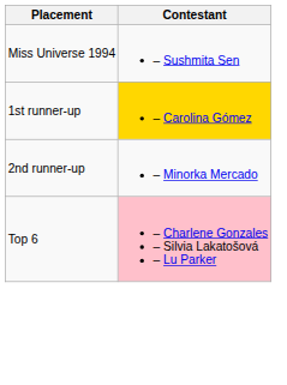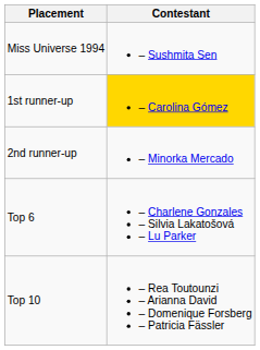Top 6 | Contestant: pink background -> no background
+ row: Top 10 | – Rea Toutounzi – Arianna David – Domenique Forsberg – Patricia Fässler
